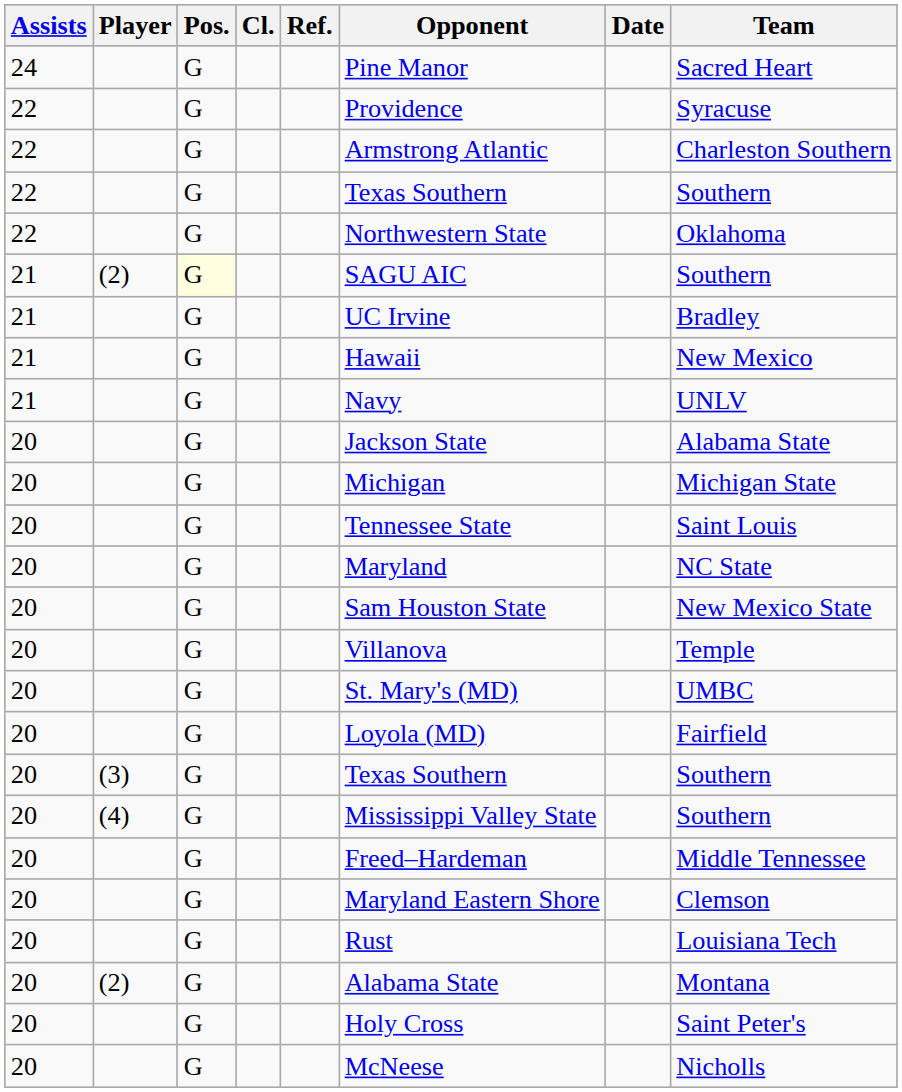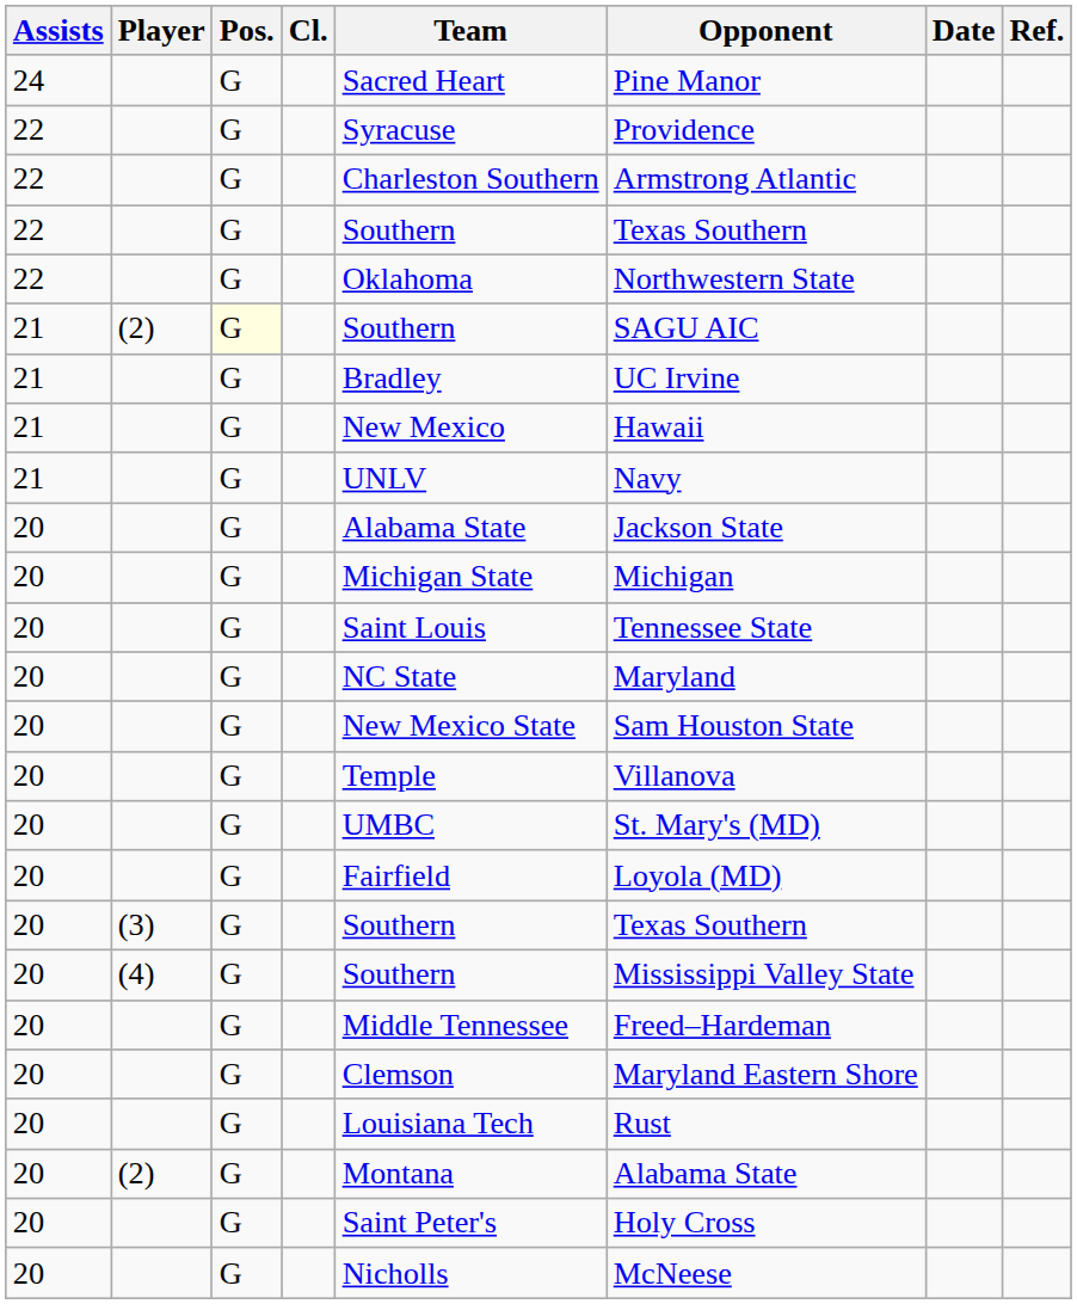columns swapped: Team <-> Ref.
